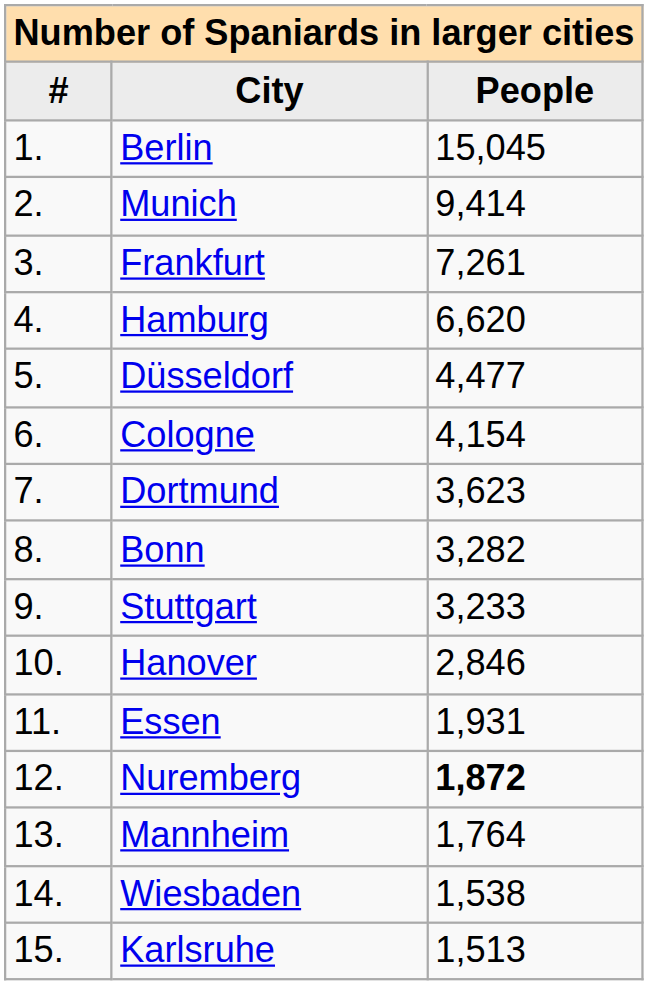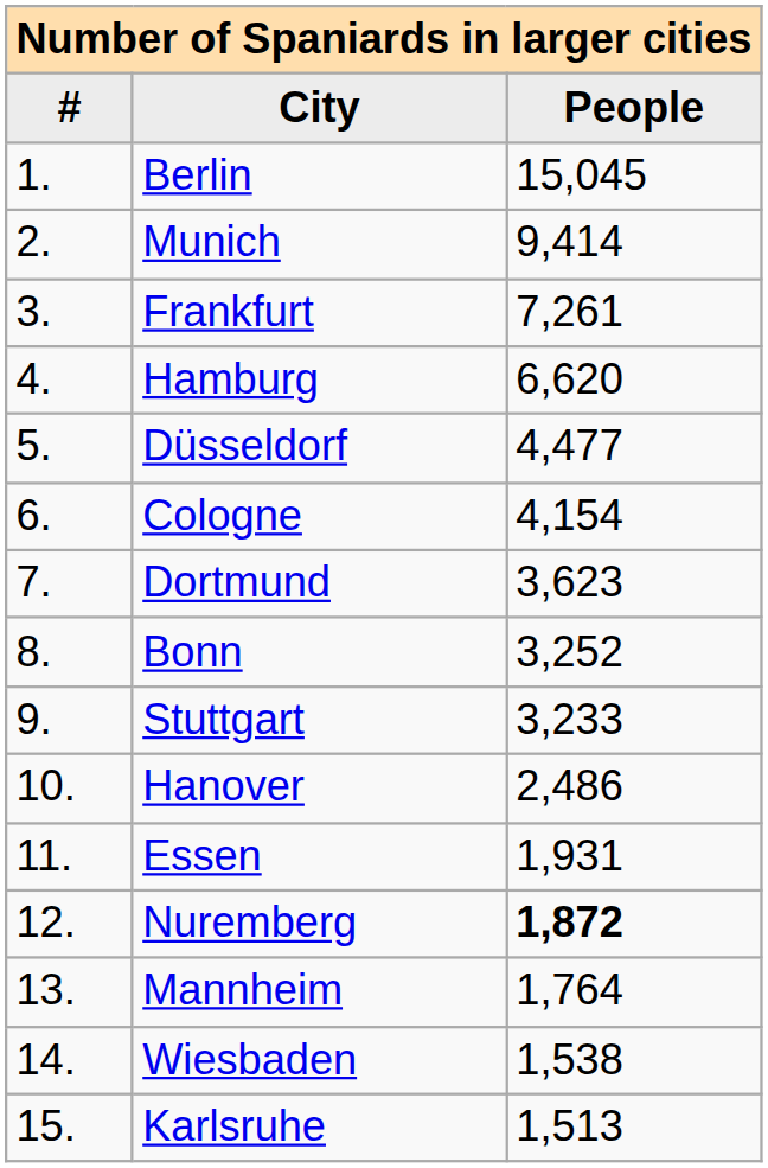Bonn | People: 3,282 -> 3,252
Hanover | People: 2,846 -> 2,486
